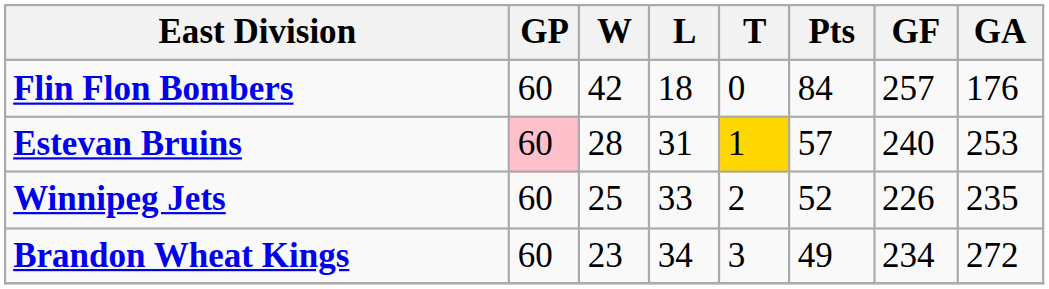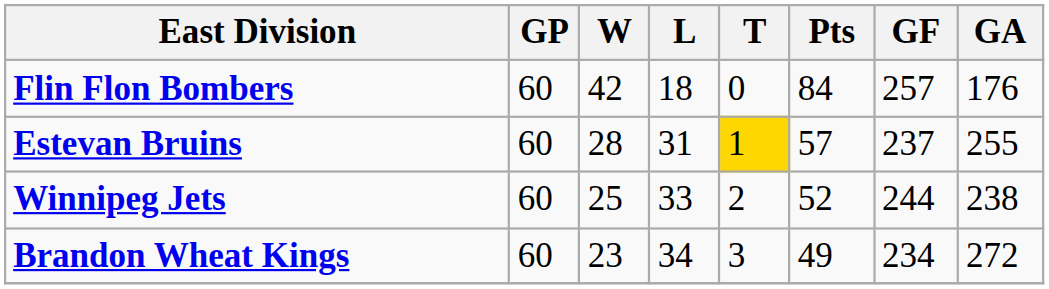Estevan Bruins | GP: pink background -> no background
Estevan Bruins | GF: 240 -> 237
Estevan Bruins | GA: 253 -> 255
Winnipeg Jets | GF: 226 -> 244
Winnipeg Jets | GA: 235 -> 238
